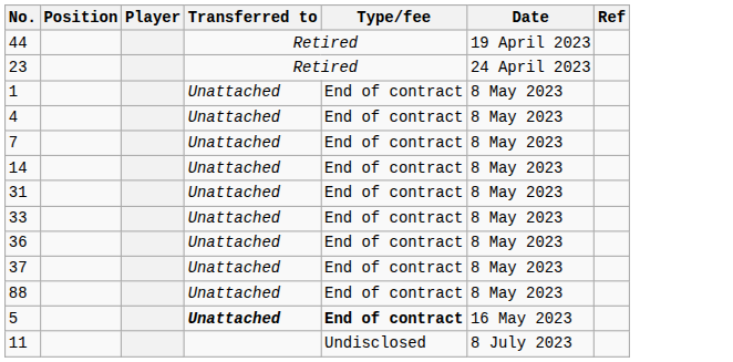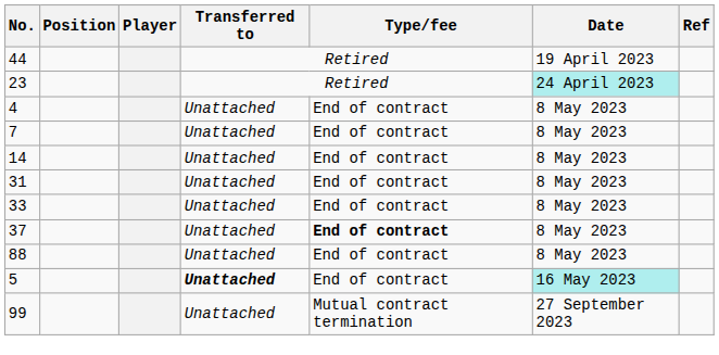23 | Date: no background -> paleturquoise background
- row: 1 | Unattached | End of contract | 8 May 2023
- row: 36 | Unattached | End of contract | 8 May 2023
37 | Type/fee: normal -> bold
5 | Type/fee: bold -> normal
5 | Date: no background -> paleturquoise background
- row: 11 | Undisclosed | 8 July 2023
+ row: 99 | Unattached | Mutual contract termination | 27 September 2023
